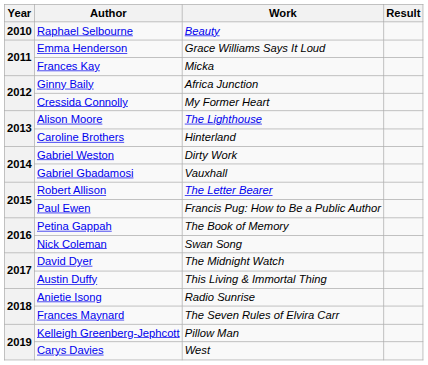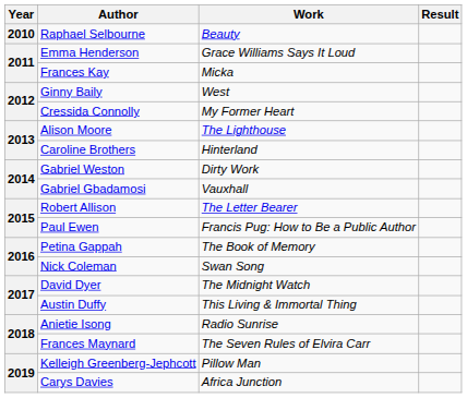Ginny Baily | Work: Africa Junction -> West
Carys Davies | Work: West -> Africa Junction
